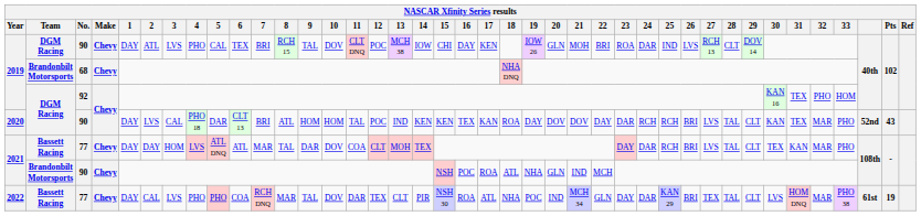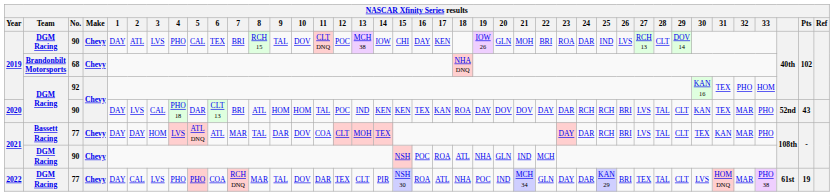2021 / 90 | Team: Brandonbilt Motorsports -> DGM Racing
2022 | Team: Bassett Racing -> DGM Racing
